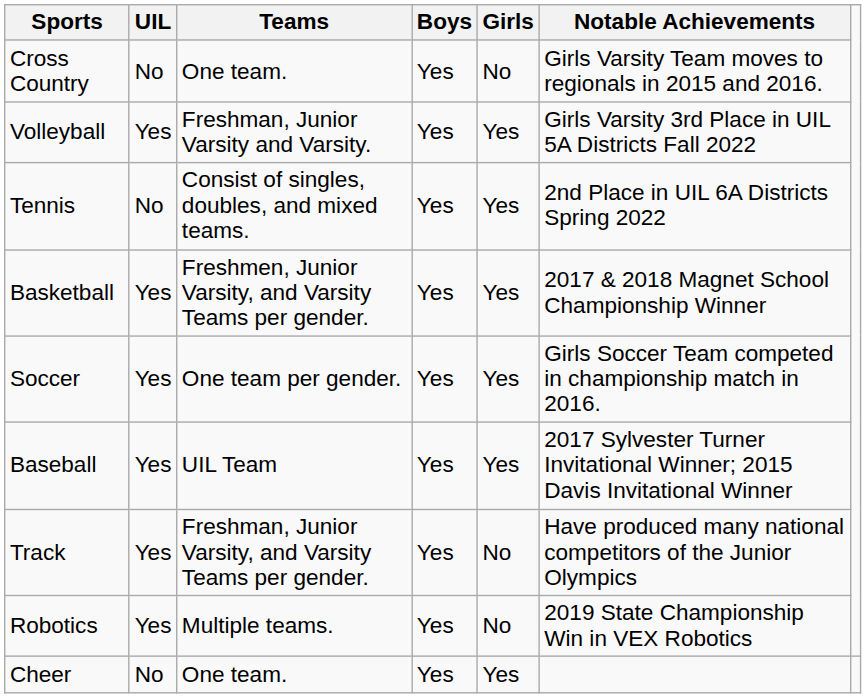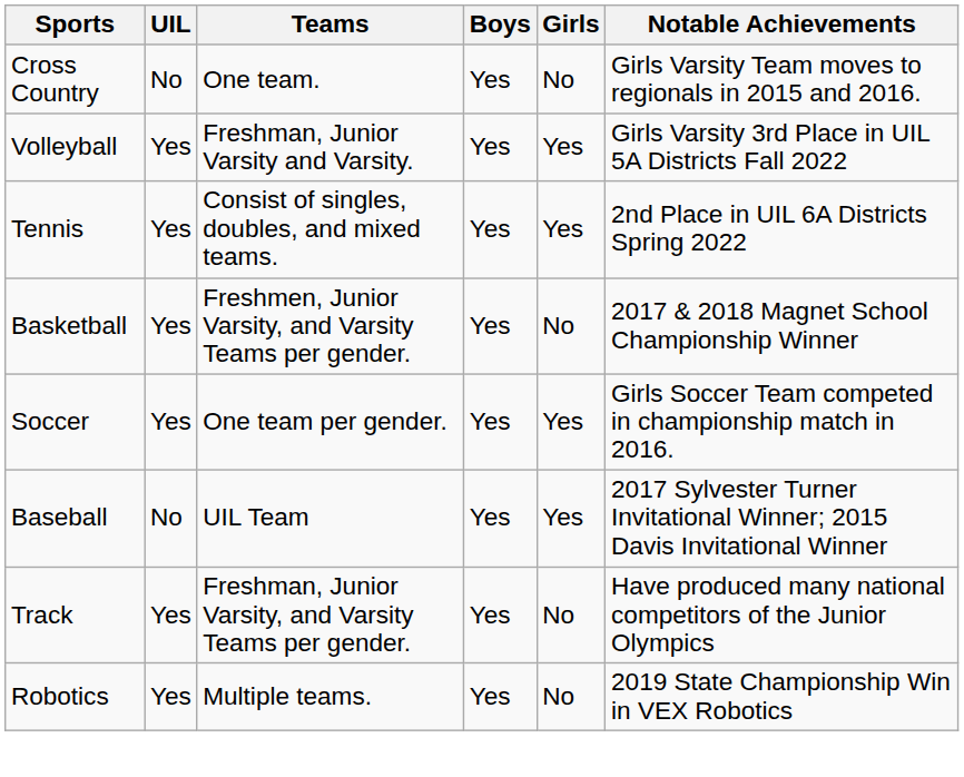Tennis | UIL: No -> Yes
Basketball | Girls: Yes -> No
Baseball | UIL: Yes -> No
- row: Cheer | No | One team. | Yes | Yes
